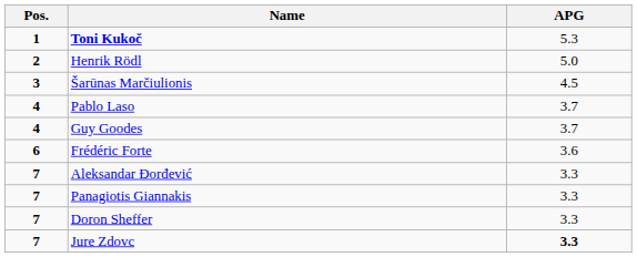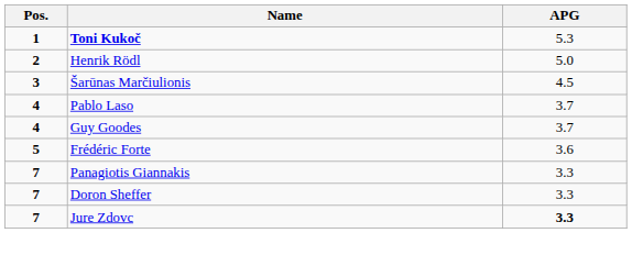Frédéric Forte | Pos.: 6 -> 5
- row: 7 | Aleksandar Đorđević | 3.3
